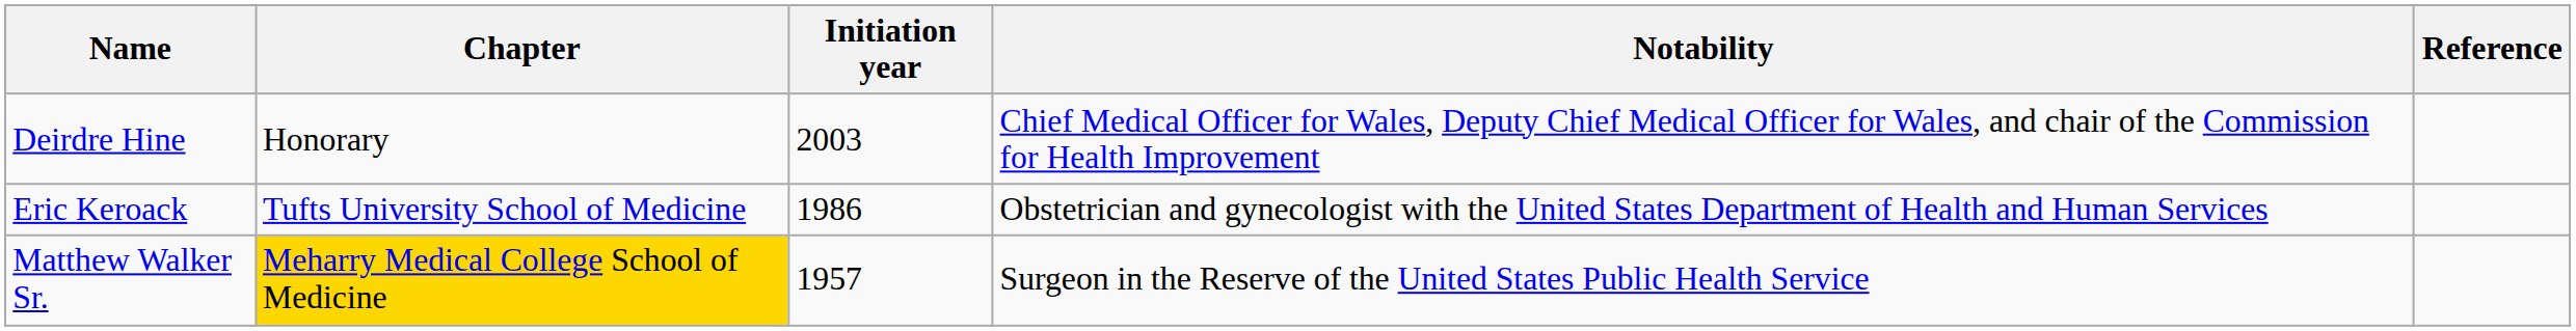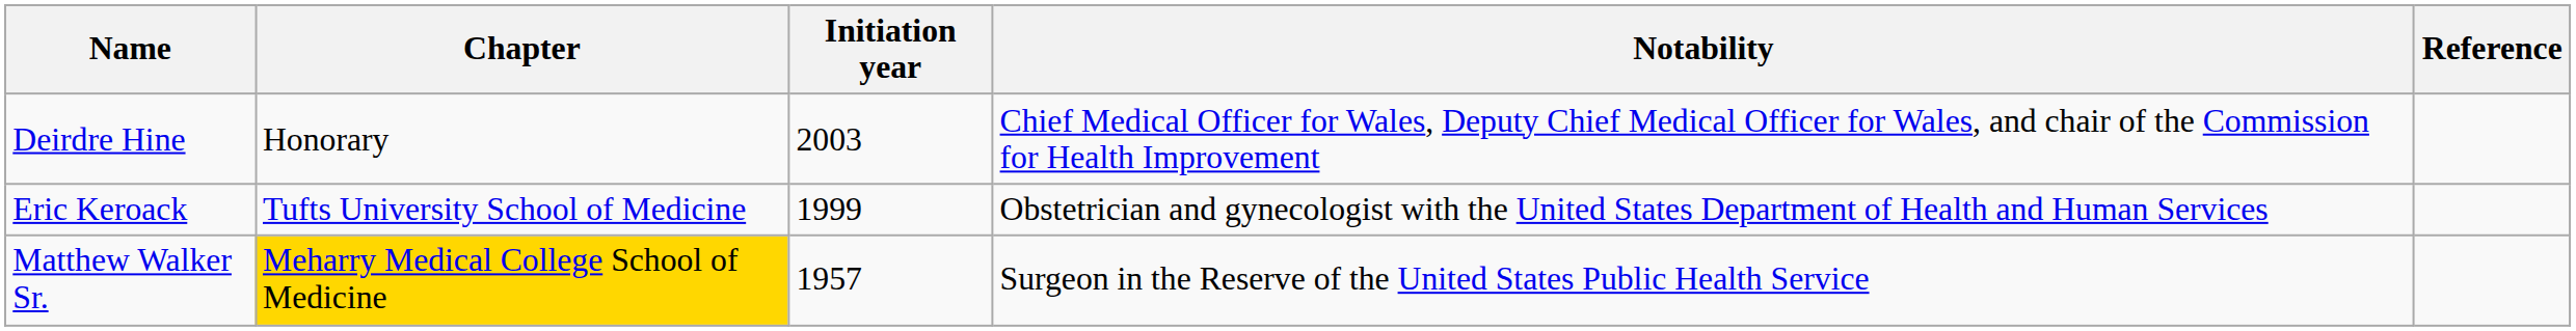Eric Keroack | Initiation year: 1986 -> 1999
